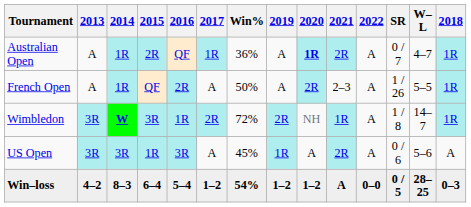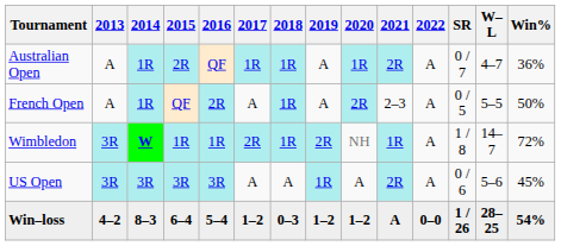columns swapped: 2018 <-> Win%
Australian Open | 2020: bold -> normal
French Open | SR: 1 / 26 -> 0 / 5
Wimbledon | 2015: 3R -> 1R
US Open | 2015: 1R -> 3R
Win–loss | SR: 0 / 5 -> 1 / 26
